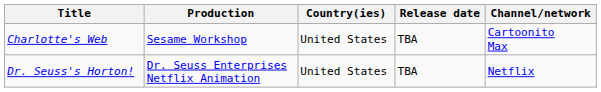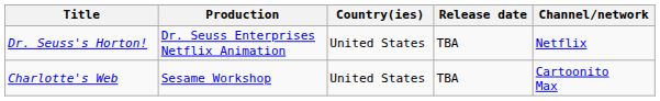rows swapped: Dr. Seuss's Horton! <-> Charlotte's Web
